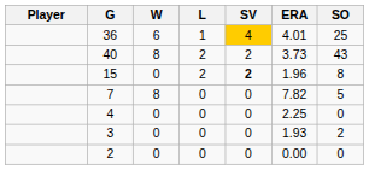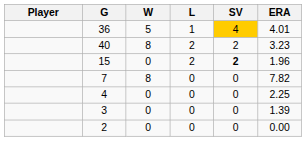- column: SO | 25 | 43 | 8 | 5 | 0 | 2 | 0
36 | W: 6 -> 5
40 | ERA: 3.73 -> 3.23
3 | ERA: 1.93 -> 1.39
